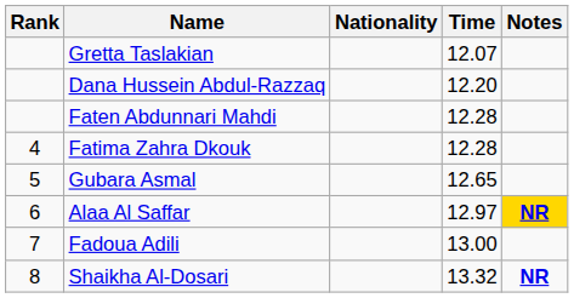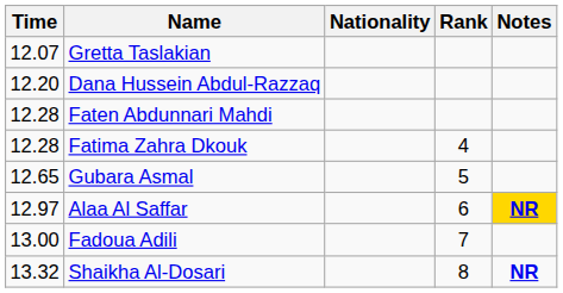columns swapped: Rank <-> Time
